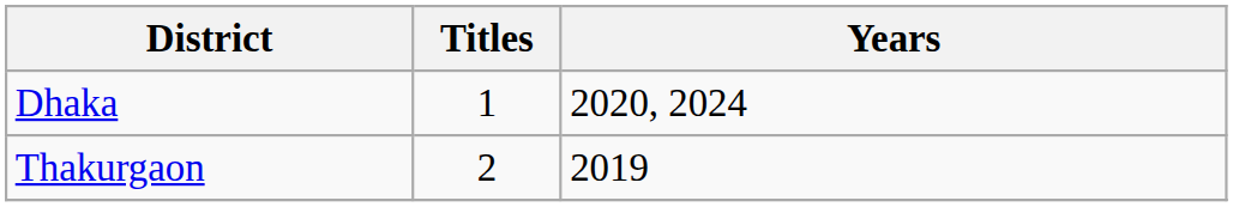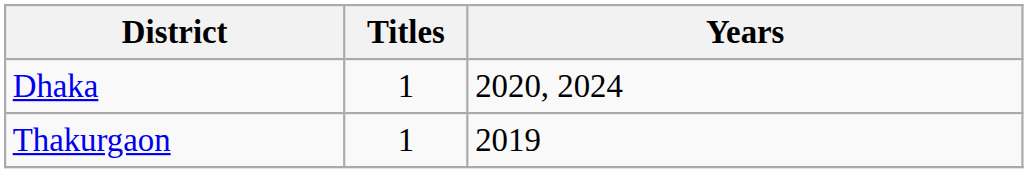Thakurgaon | Titles: 2 -> 1
